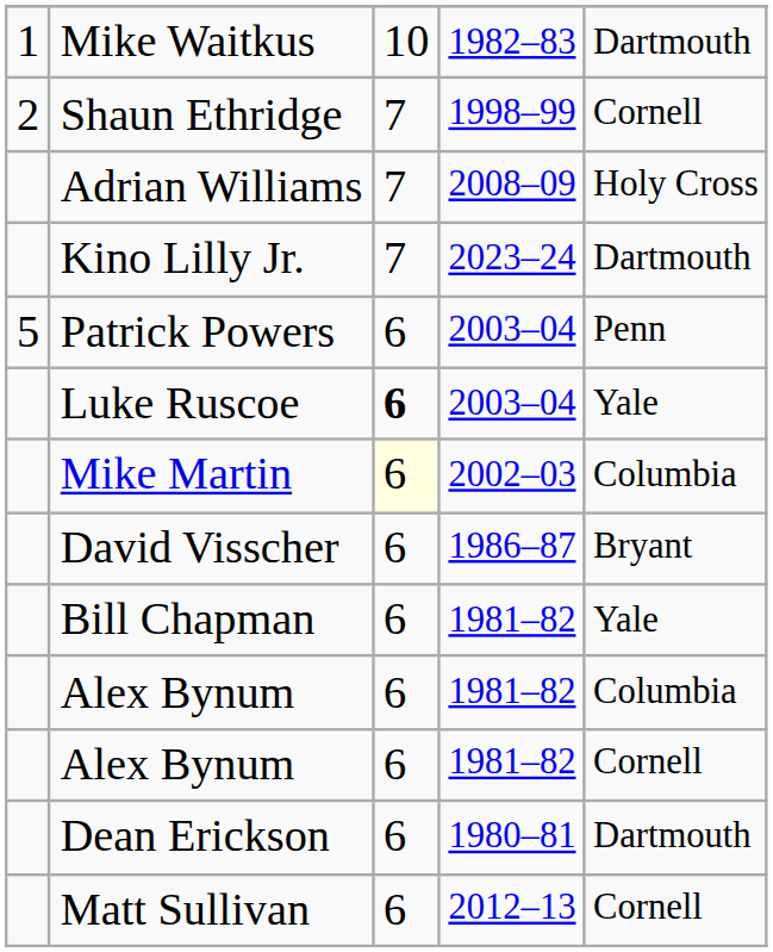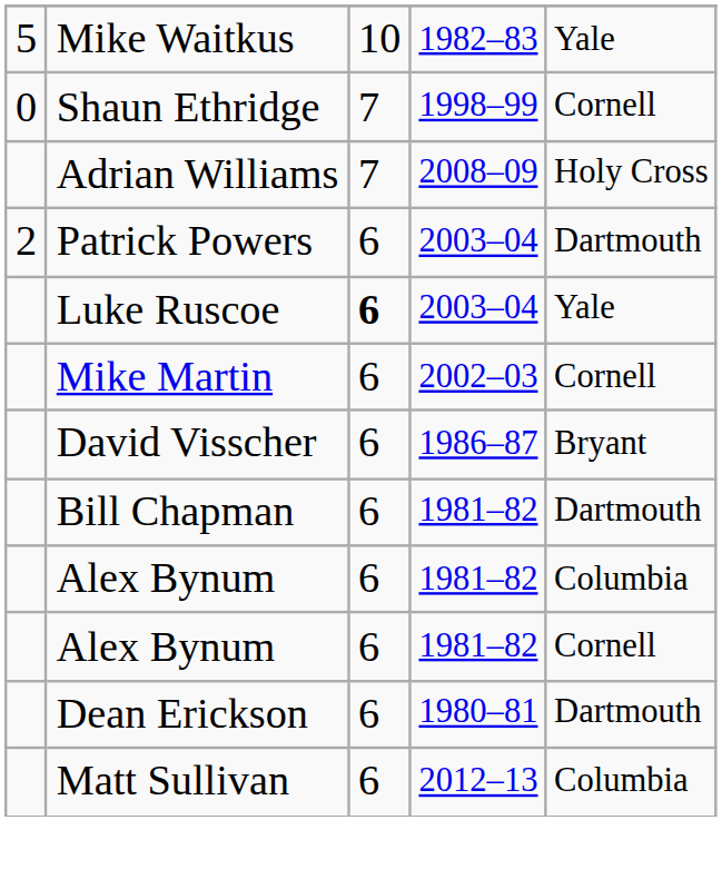Mike Waitkus | column 1: 1 -> 5
Mike Waitkus | column 5: Dartmouth -> Yale
Shaun Ethridge | column 1: 2 -> 0
- row: Kino Lilly Jr. | 7 | 2023–24 | Dartmouth
Patrick Powers | column 1: 5 -> 2
Patrick Powers | column 5: Penn -> Dartmouth
Mike Martin | column 3: lightyellow background -> no background
Mike Martin | column 5: Columbia -> Cornell
Bill Chapman | column 5: Yale -> Dartmouth
Matt Sullivan | column 5: Cornell -> Columbia
